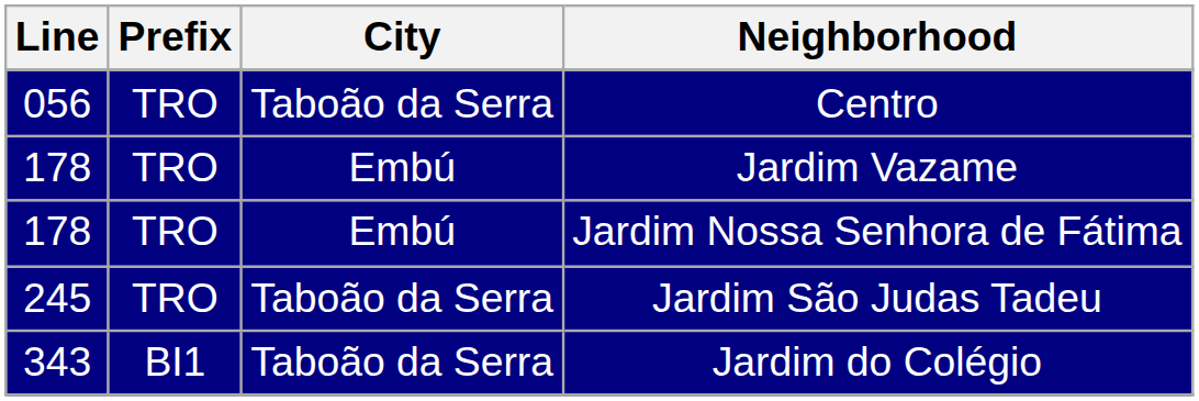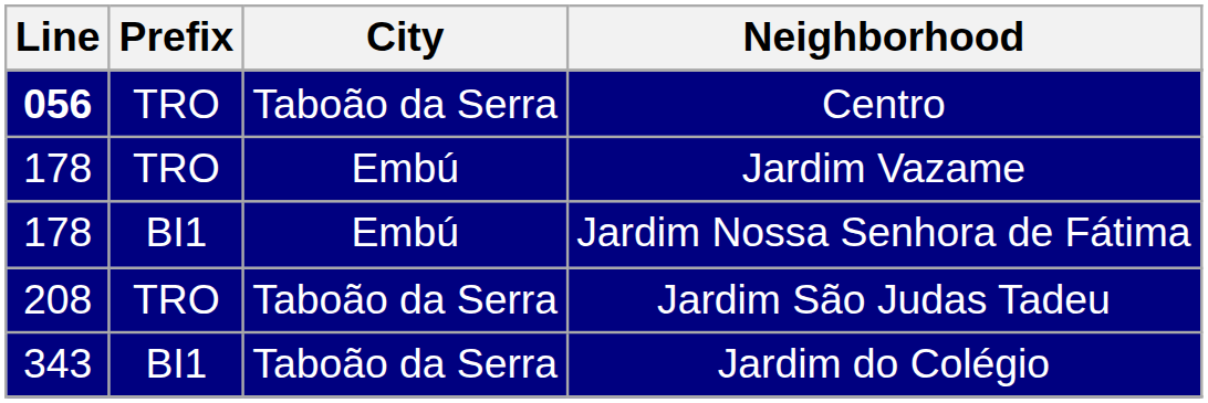Centro | Line: normal -> bold
Jardim Nossa Senhora de Fátima | Prefix: TRO -> BI1
Jardim São Judas Tadeu | Line: 245 -> 208
